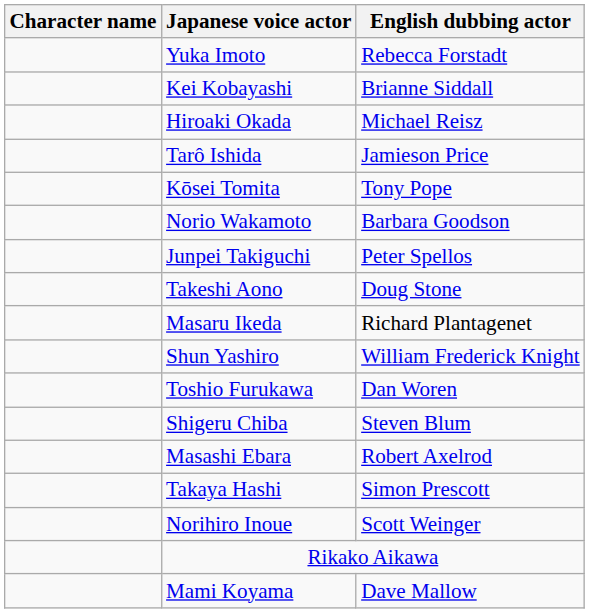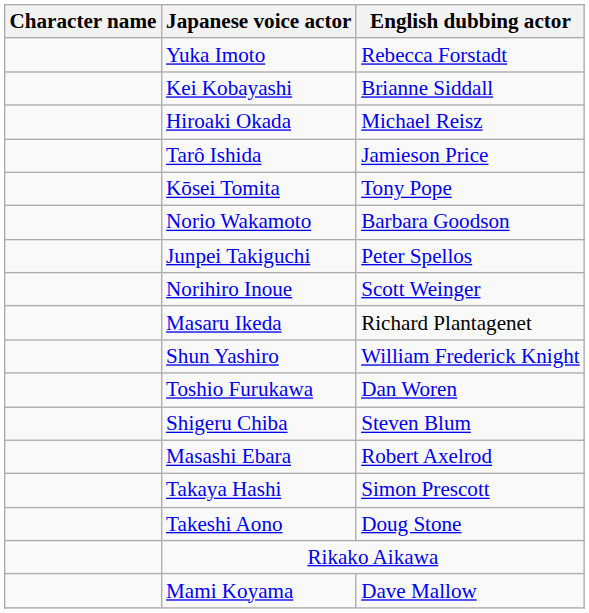rows swapped: Takeshi Aono <-> Norihiro Inoue
